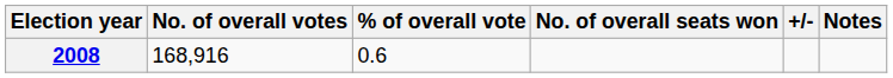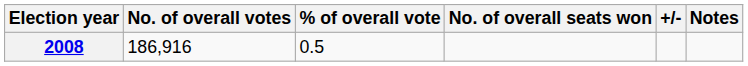2008 | No. of overall votes: 168,916 -> 186,916
2008 | % of overall vote: 0.6 -> 0.5
